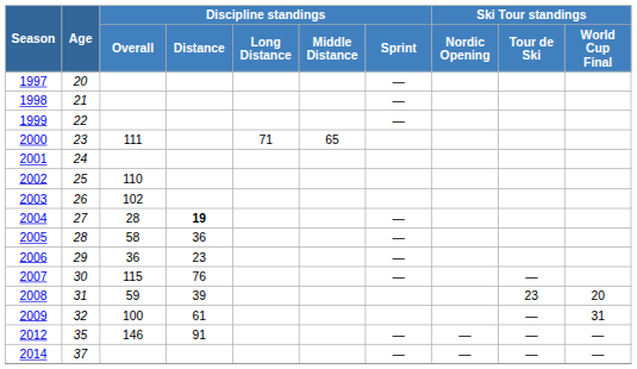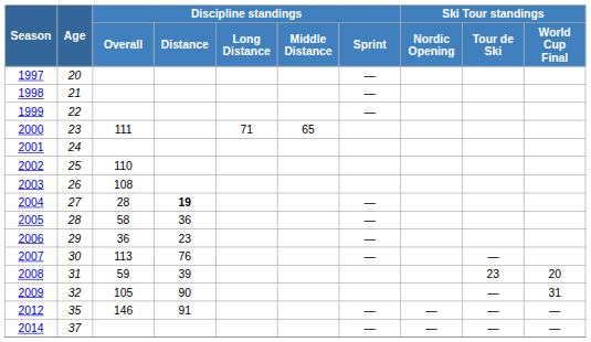2003 | Discipline standings / Overall: 102 -> 108
2007 | Discipline standings / Overall: 115 -> 113
2009 | Discipline standings / Overall: 100 -> 105
2009 | Discipline standings / Distance: 61 -> 90
